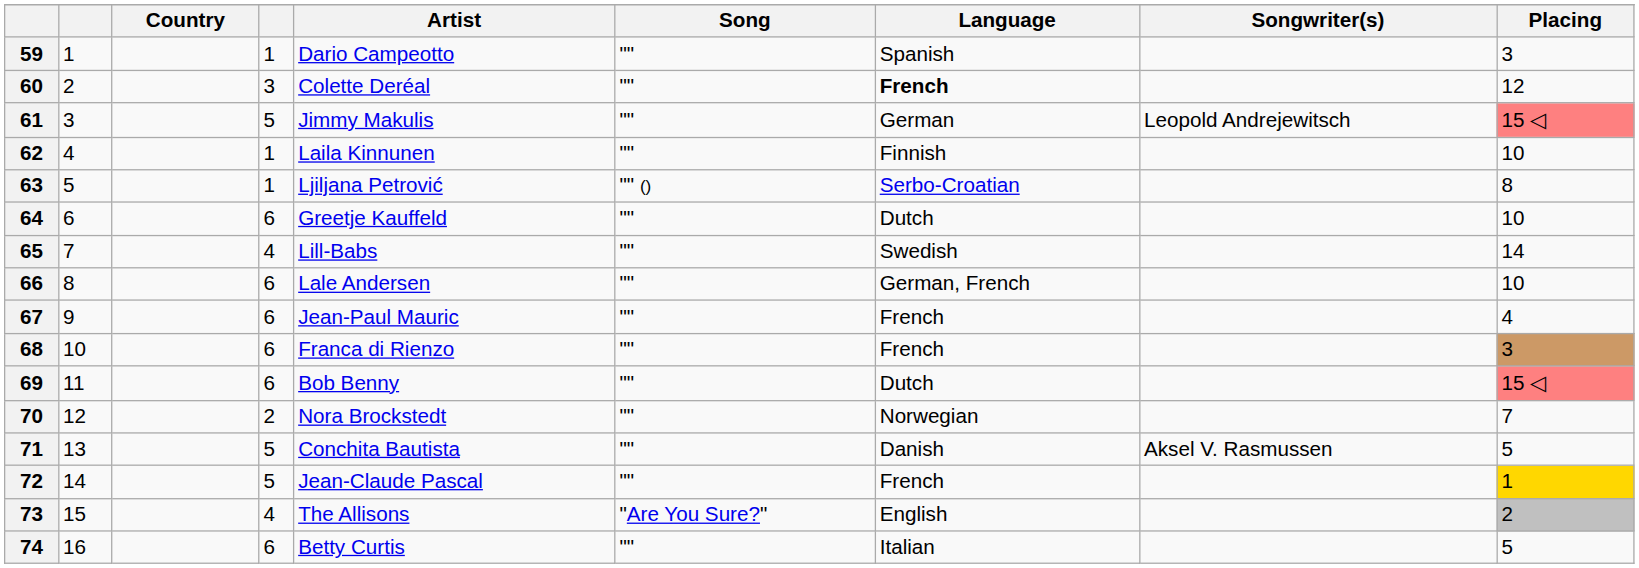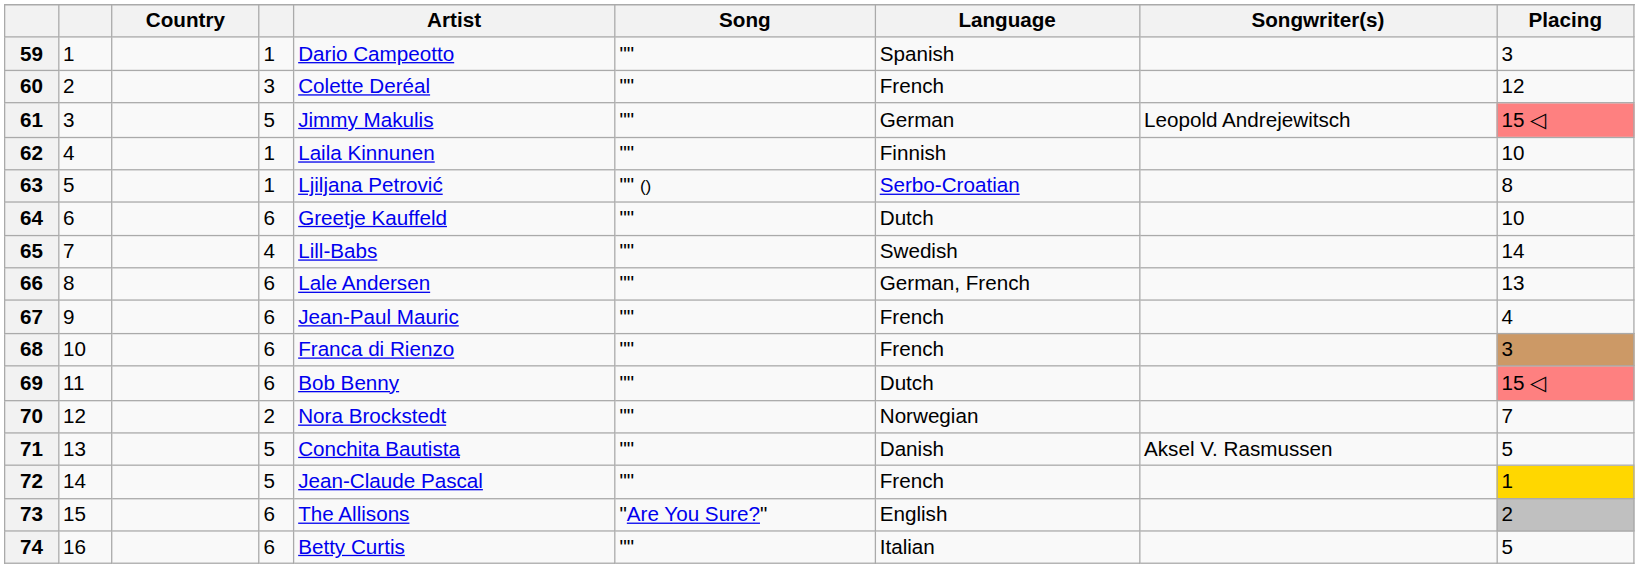60 | Language: bold -> normal
66 | Placing: 10 -> 13
73 | column 4: 4 -> 6
